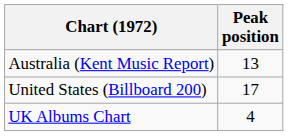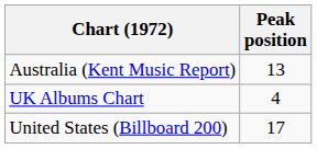rows swapped: UK Albums Chart <-> United States (Billboard 200)
